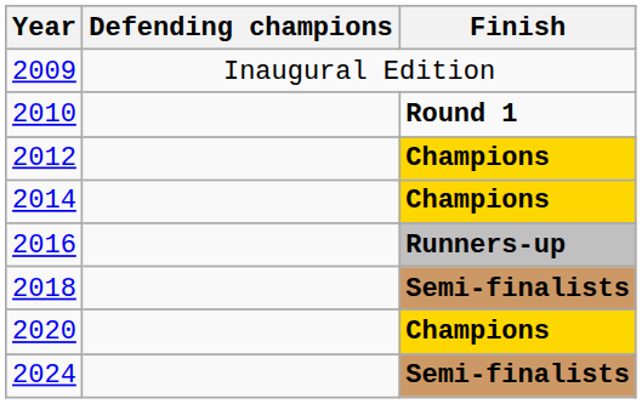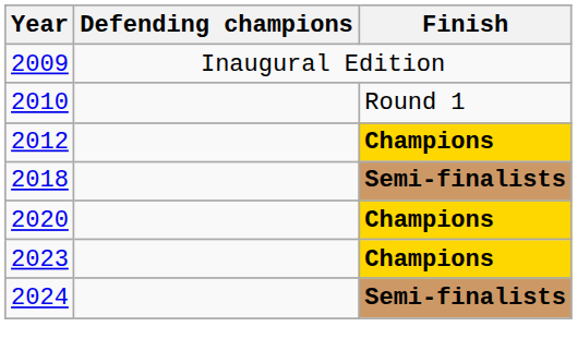2010 | Finish: bold -> normal
- row: 2014 | Champions
- row: 2016 | Runners-up
+ row: 2023 | Champions
